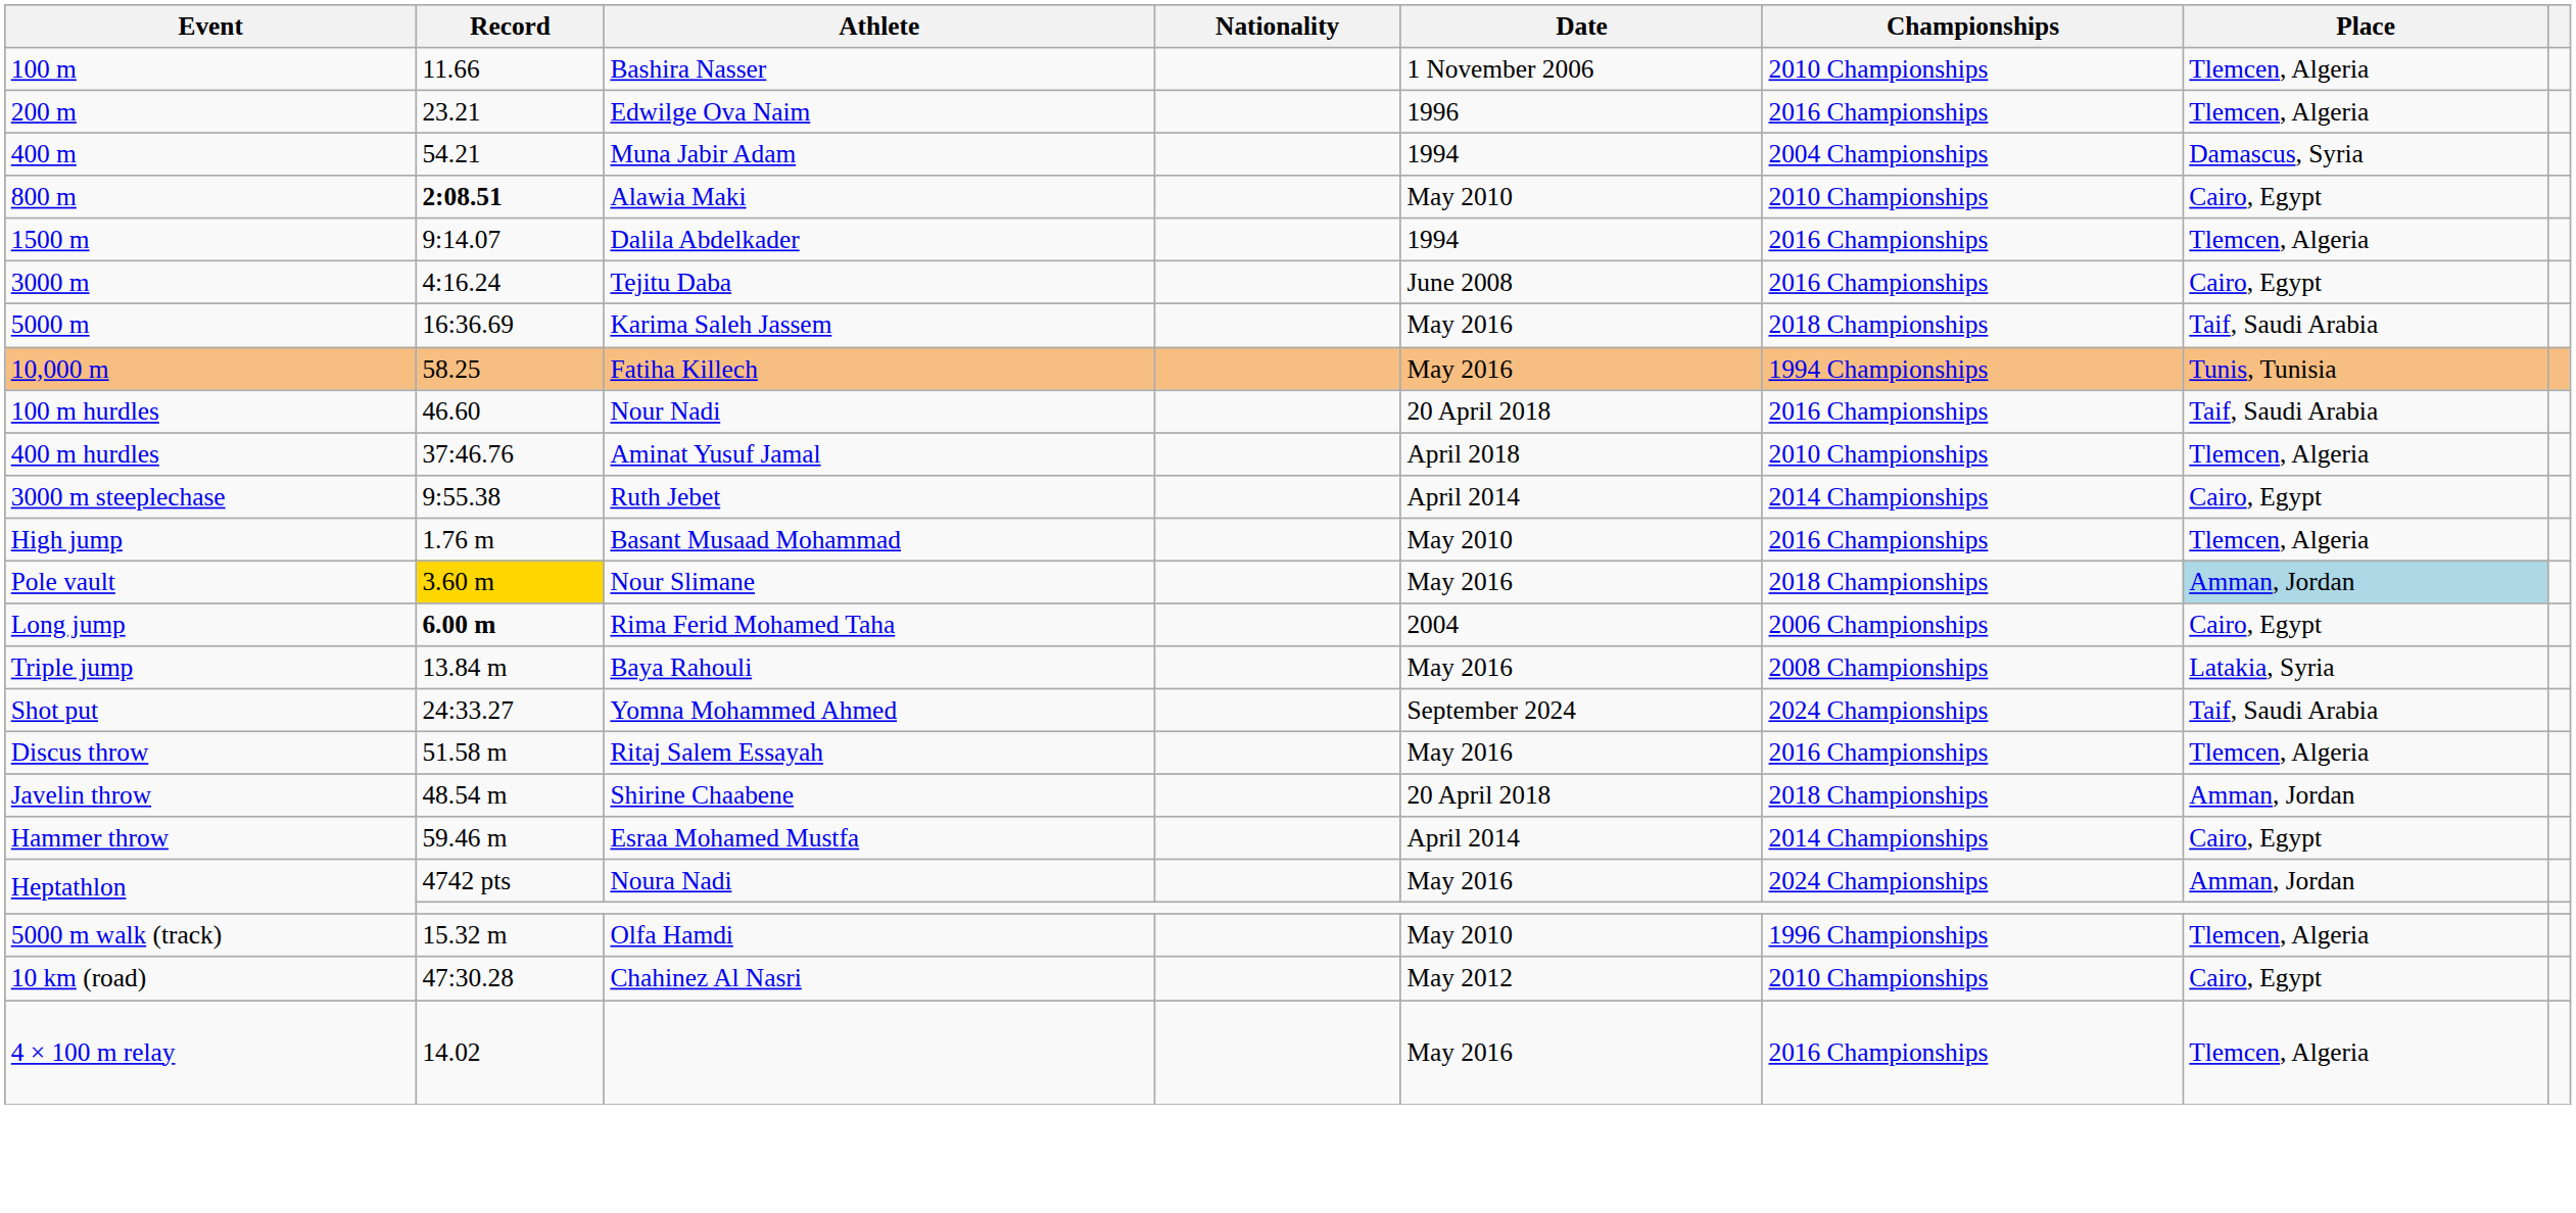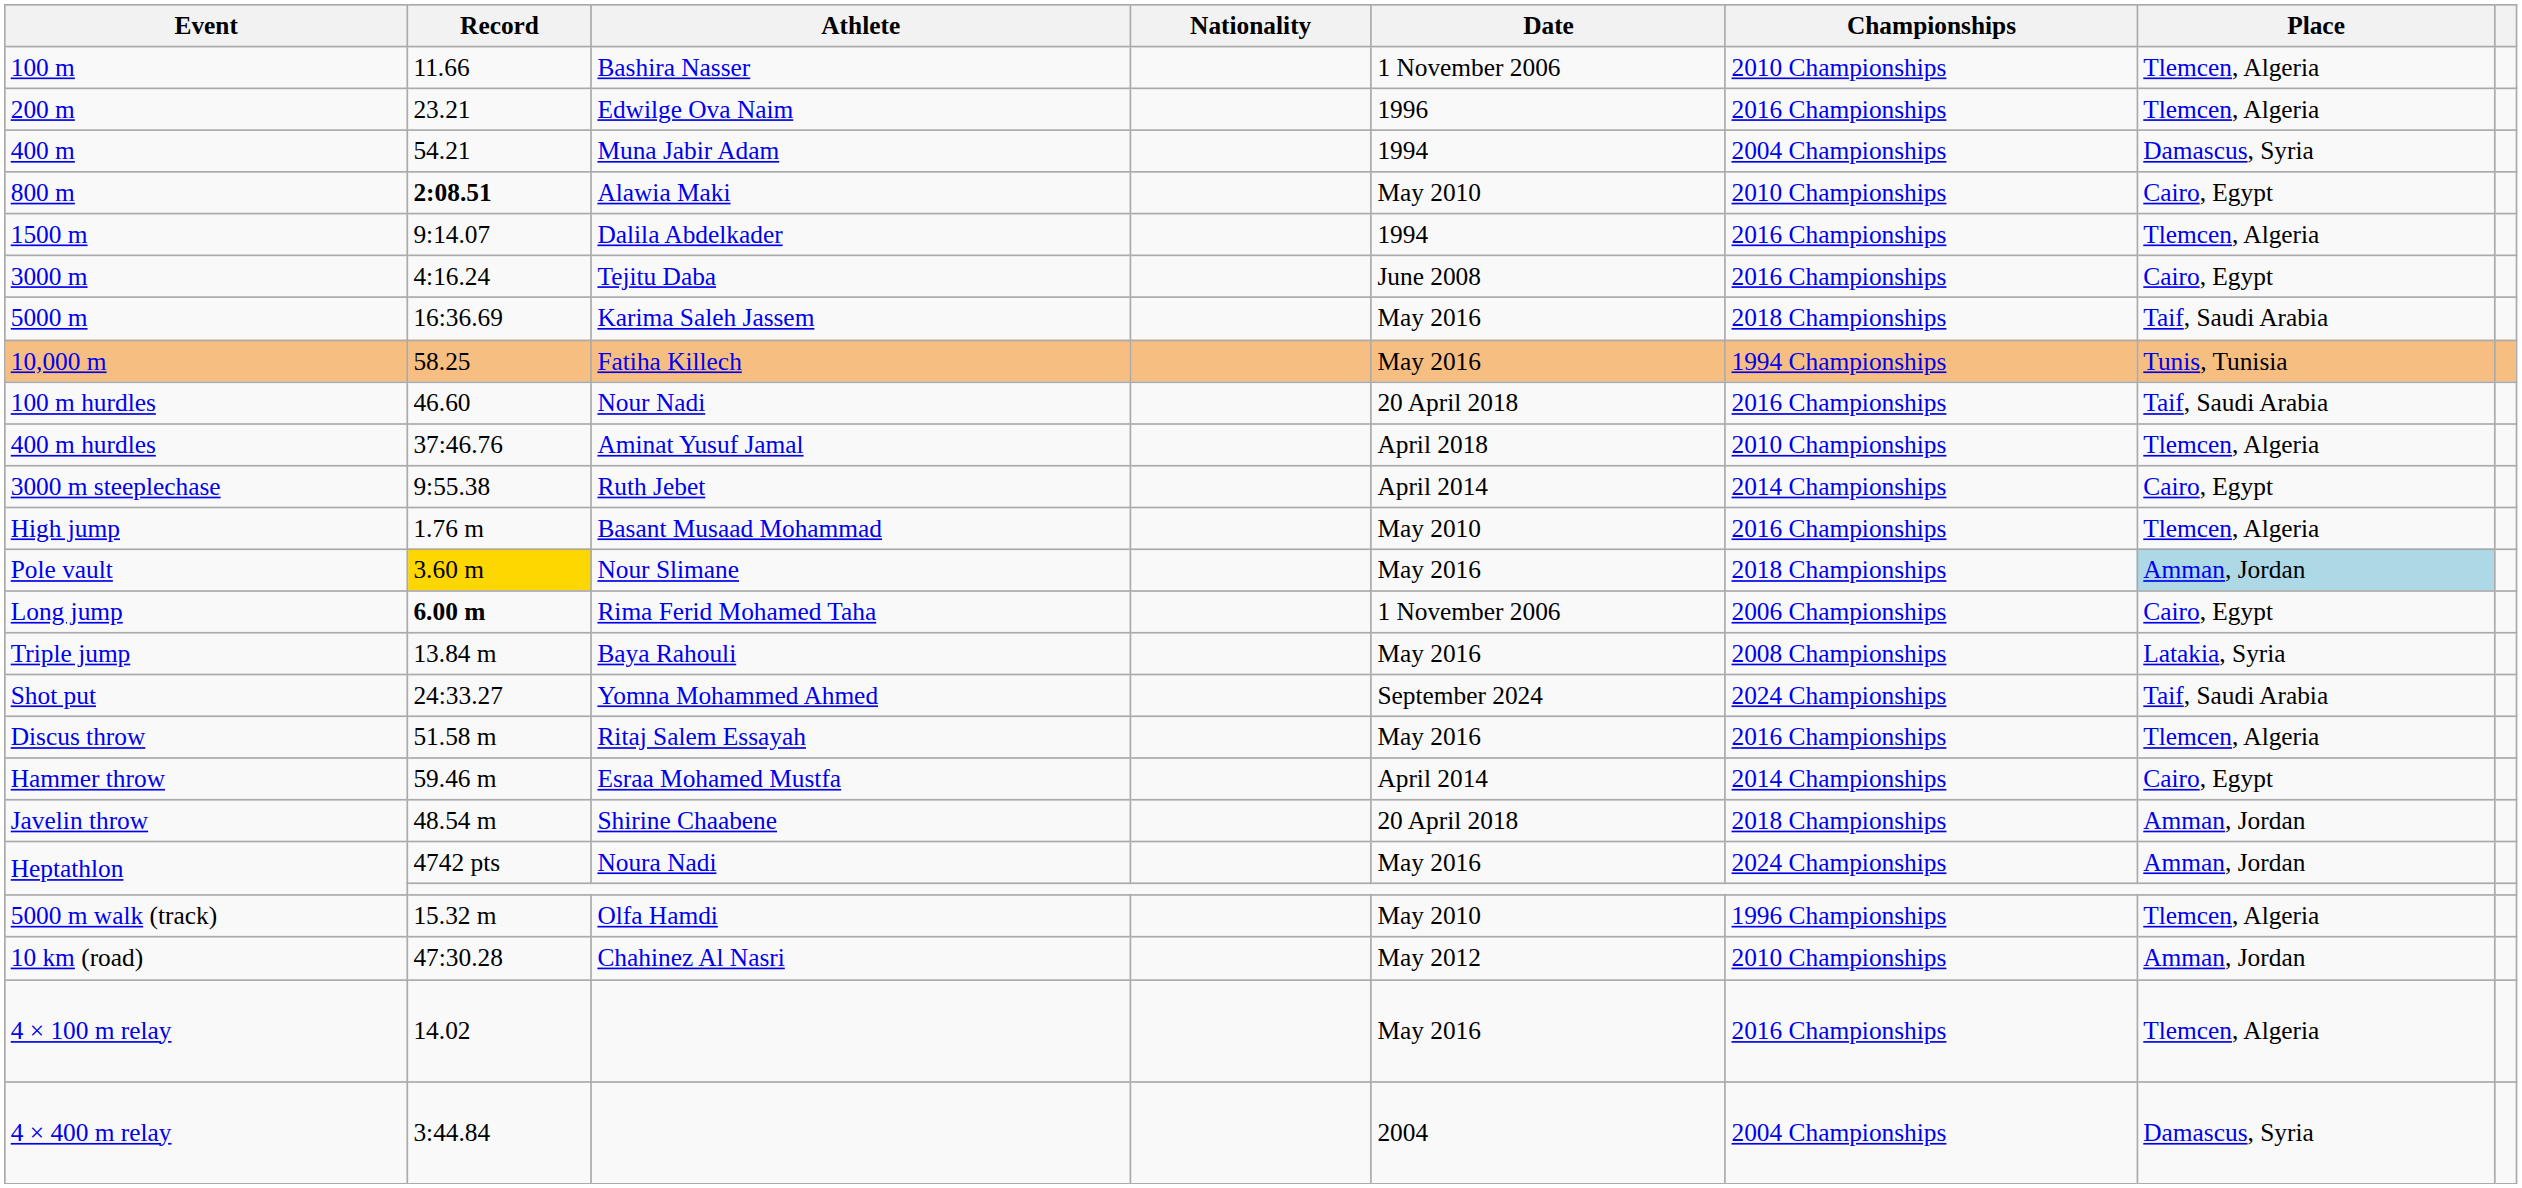Long jump | Date: 2004 -> 1 November 2006
rows swapped: Hammer throw <-> Javelin throw
10 km (road) | Place: Cairo, Egypt -> Amman, Jordan
+ row: 4 × 400 m relay | 3:44.84 | 2004 | 2004 Championships | Damascus, Syria
